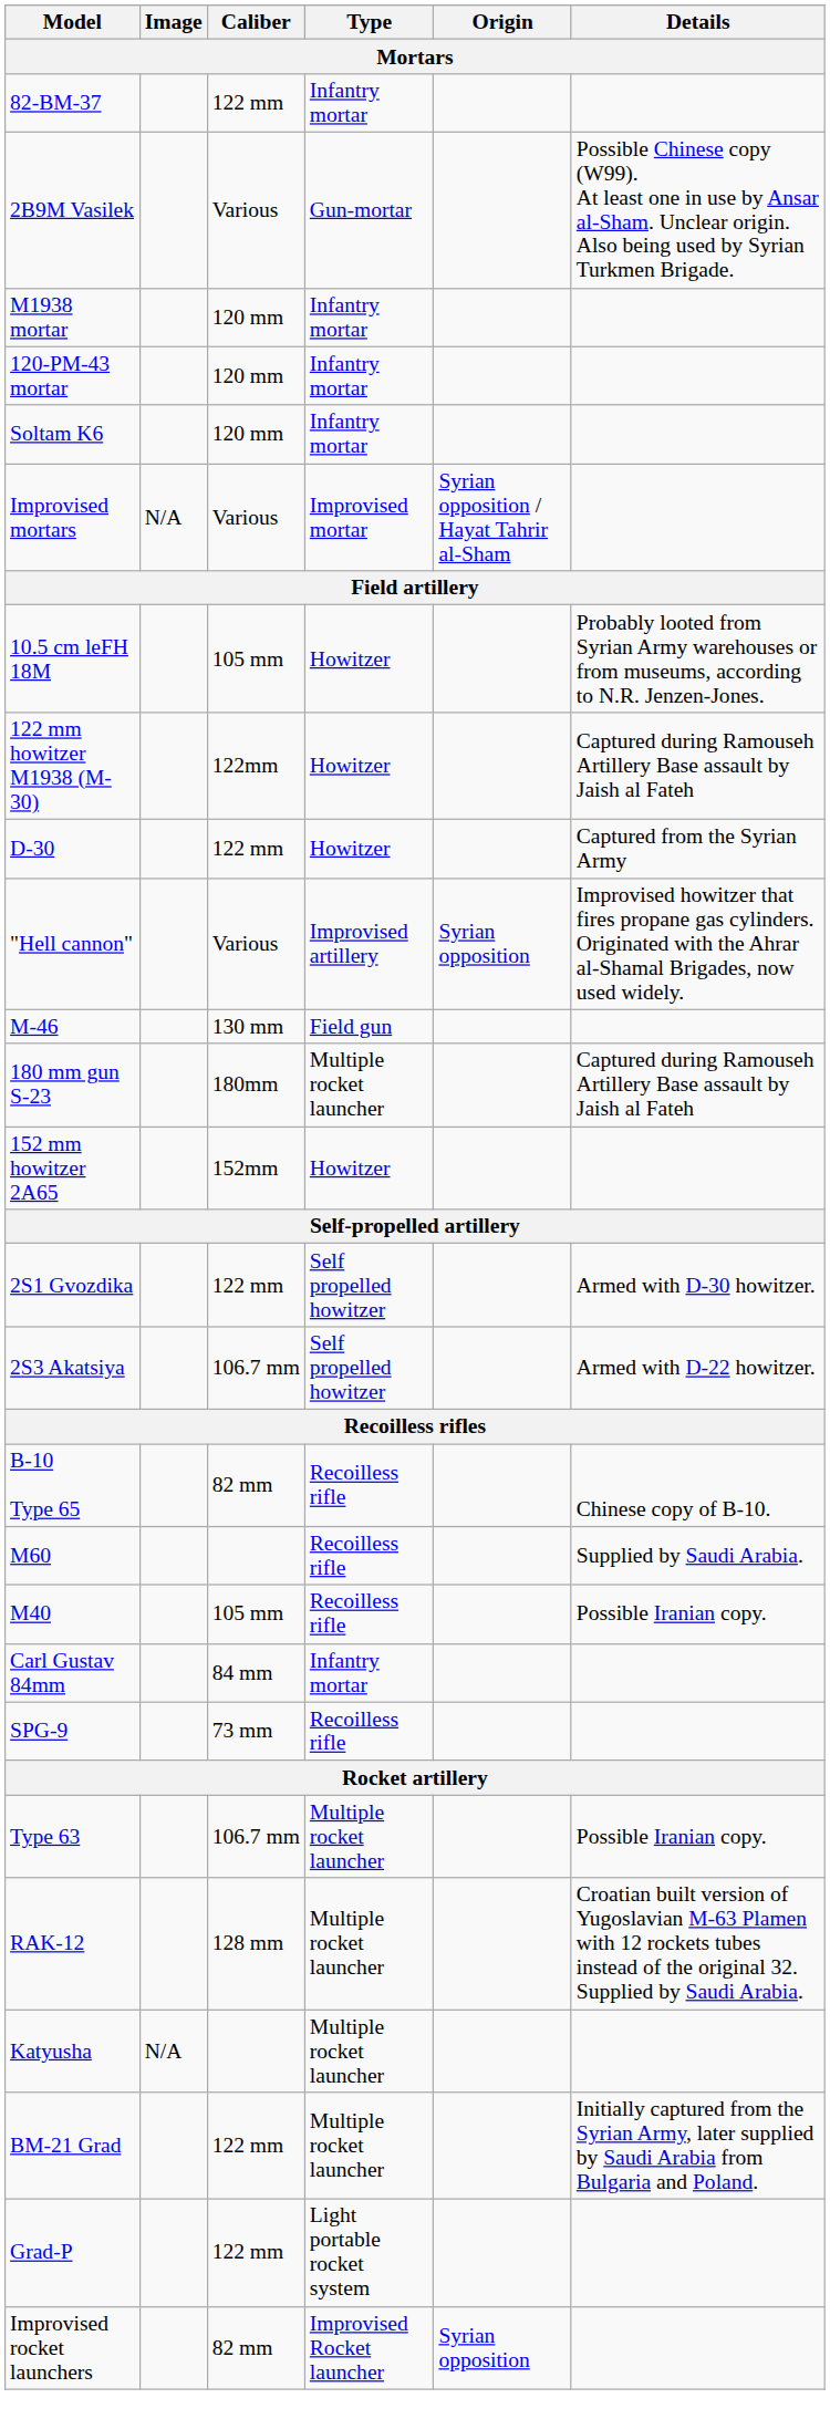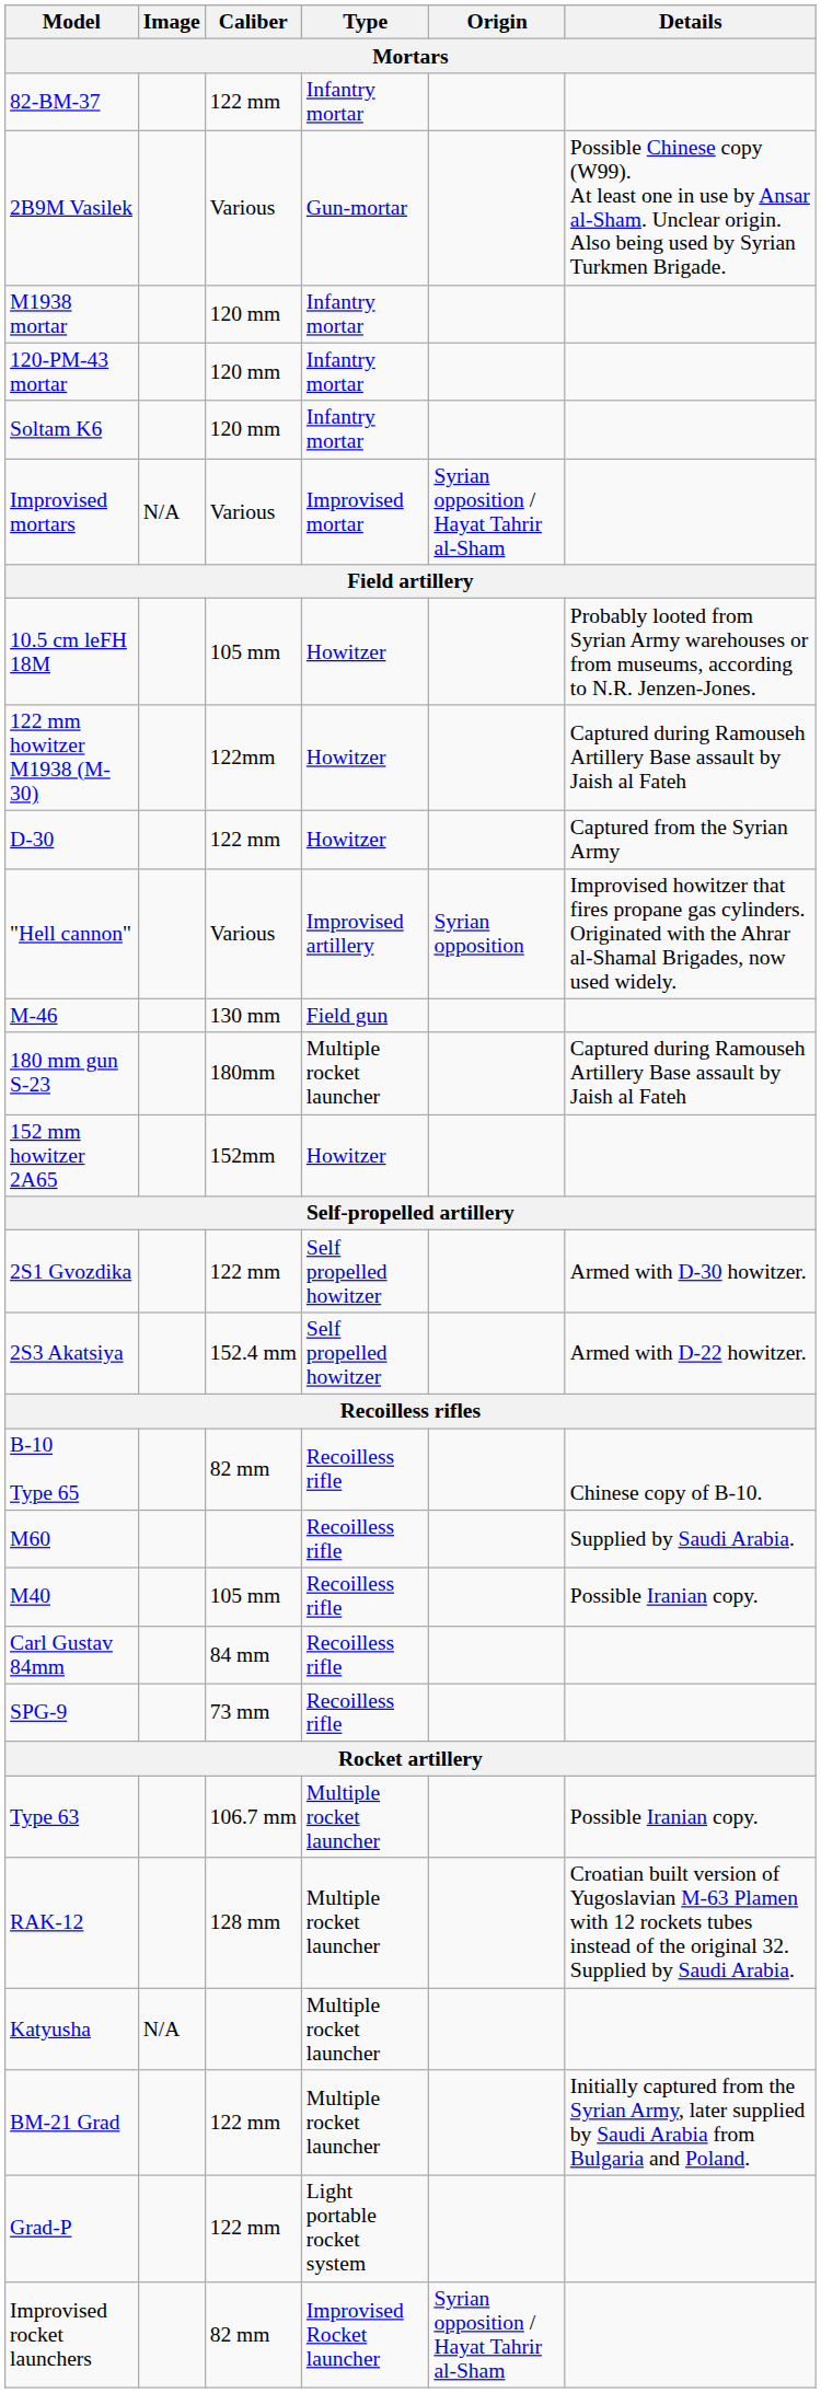2S3 Akatsiya | Caliber: 106.7 mm -> 152.4 mm
Carl Gustav 84mm | Type: Infantry mortar -> Recoilless rifle
Improvised rocket launchers | Origin: Syrian opposition -> Syrian opposition / Hayat Tahrir al-Sham
